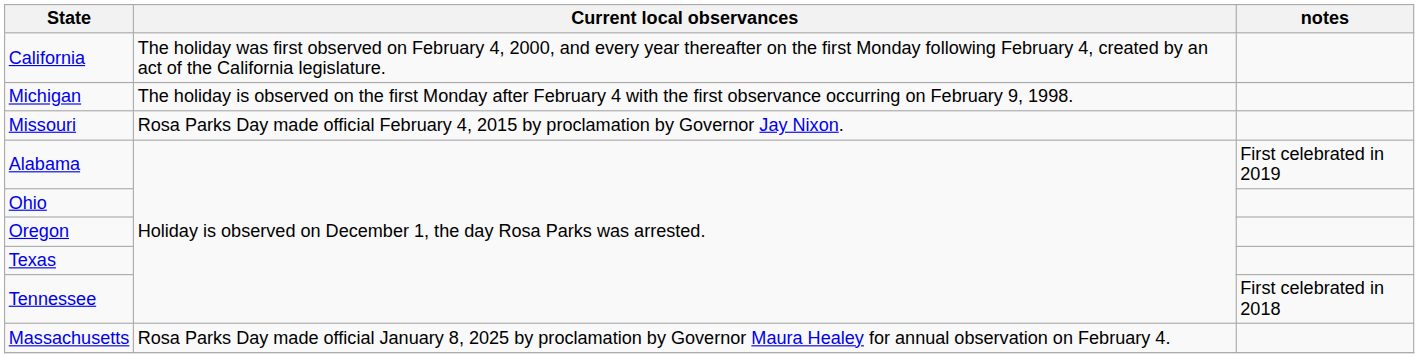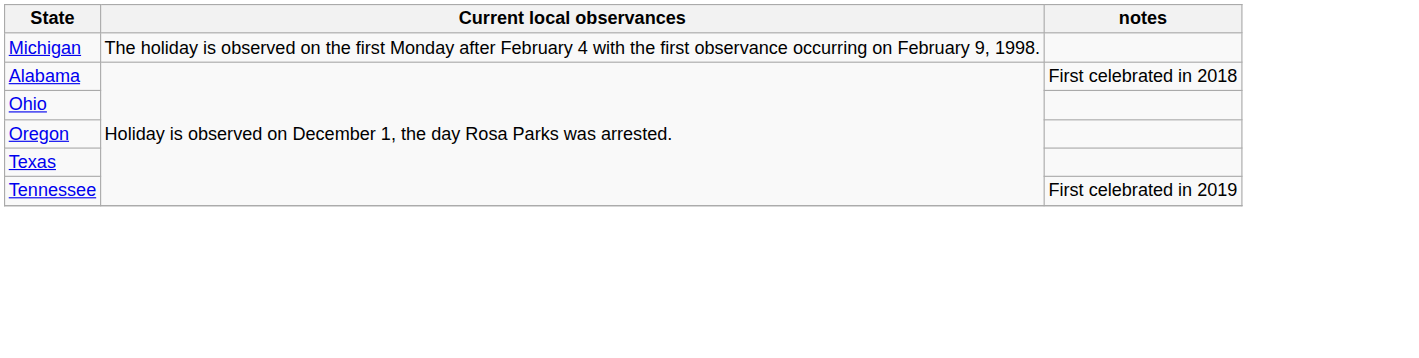- row: California | The holiday was first observed on February 4, 2000, and every year thereafter on the first Monday following February 4, created by an act of the California legislature.
- row: Missouri | Rosa Parks Day made official February 4, 2015 by proclamation by Governor Jay Nixon.
Alabama | notes: First celebrated in 2019 -> First celebrated in 2018
Tennessee | notes: First celebrated in 2018 -> First celebrated in 2019
- row: Massachusetts | Rosa Parks Day made official January 8, 2025 by proclamation by Governor Maura Healey for annual observation on February 4.
